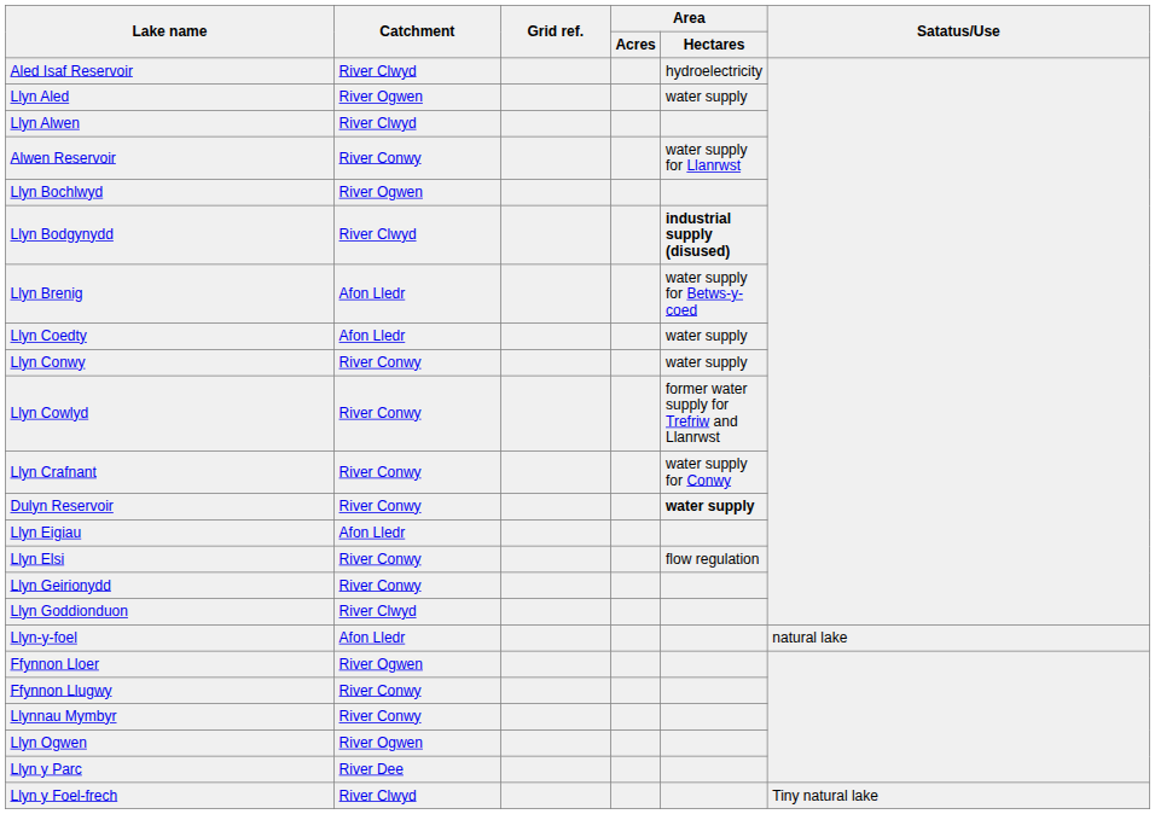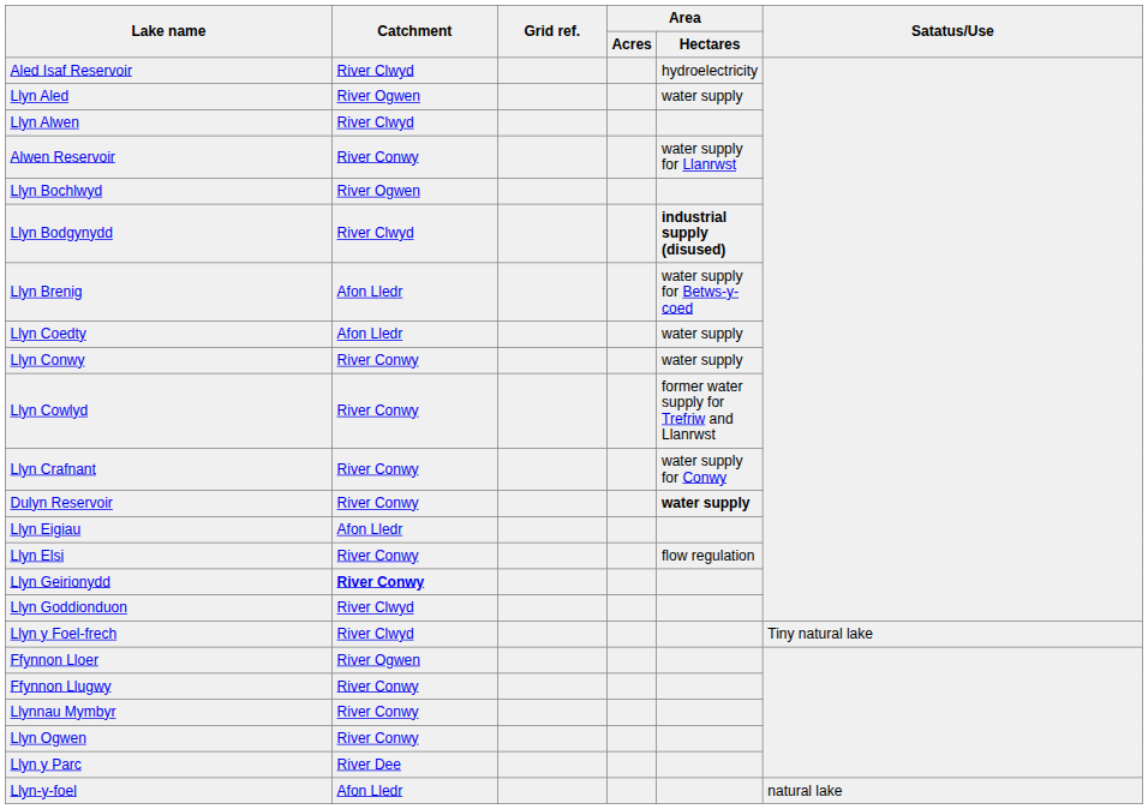Llyn Geirionydd | Catchment: normal -> bold
rows swapped: Llyn y Foel-frech <-> Llyn-y-foel
Llyn Ogwen | Catchment: River Ogwen -> River Conwy
